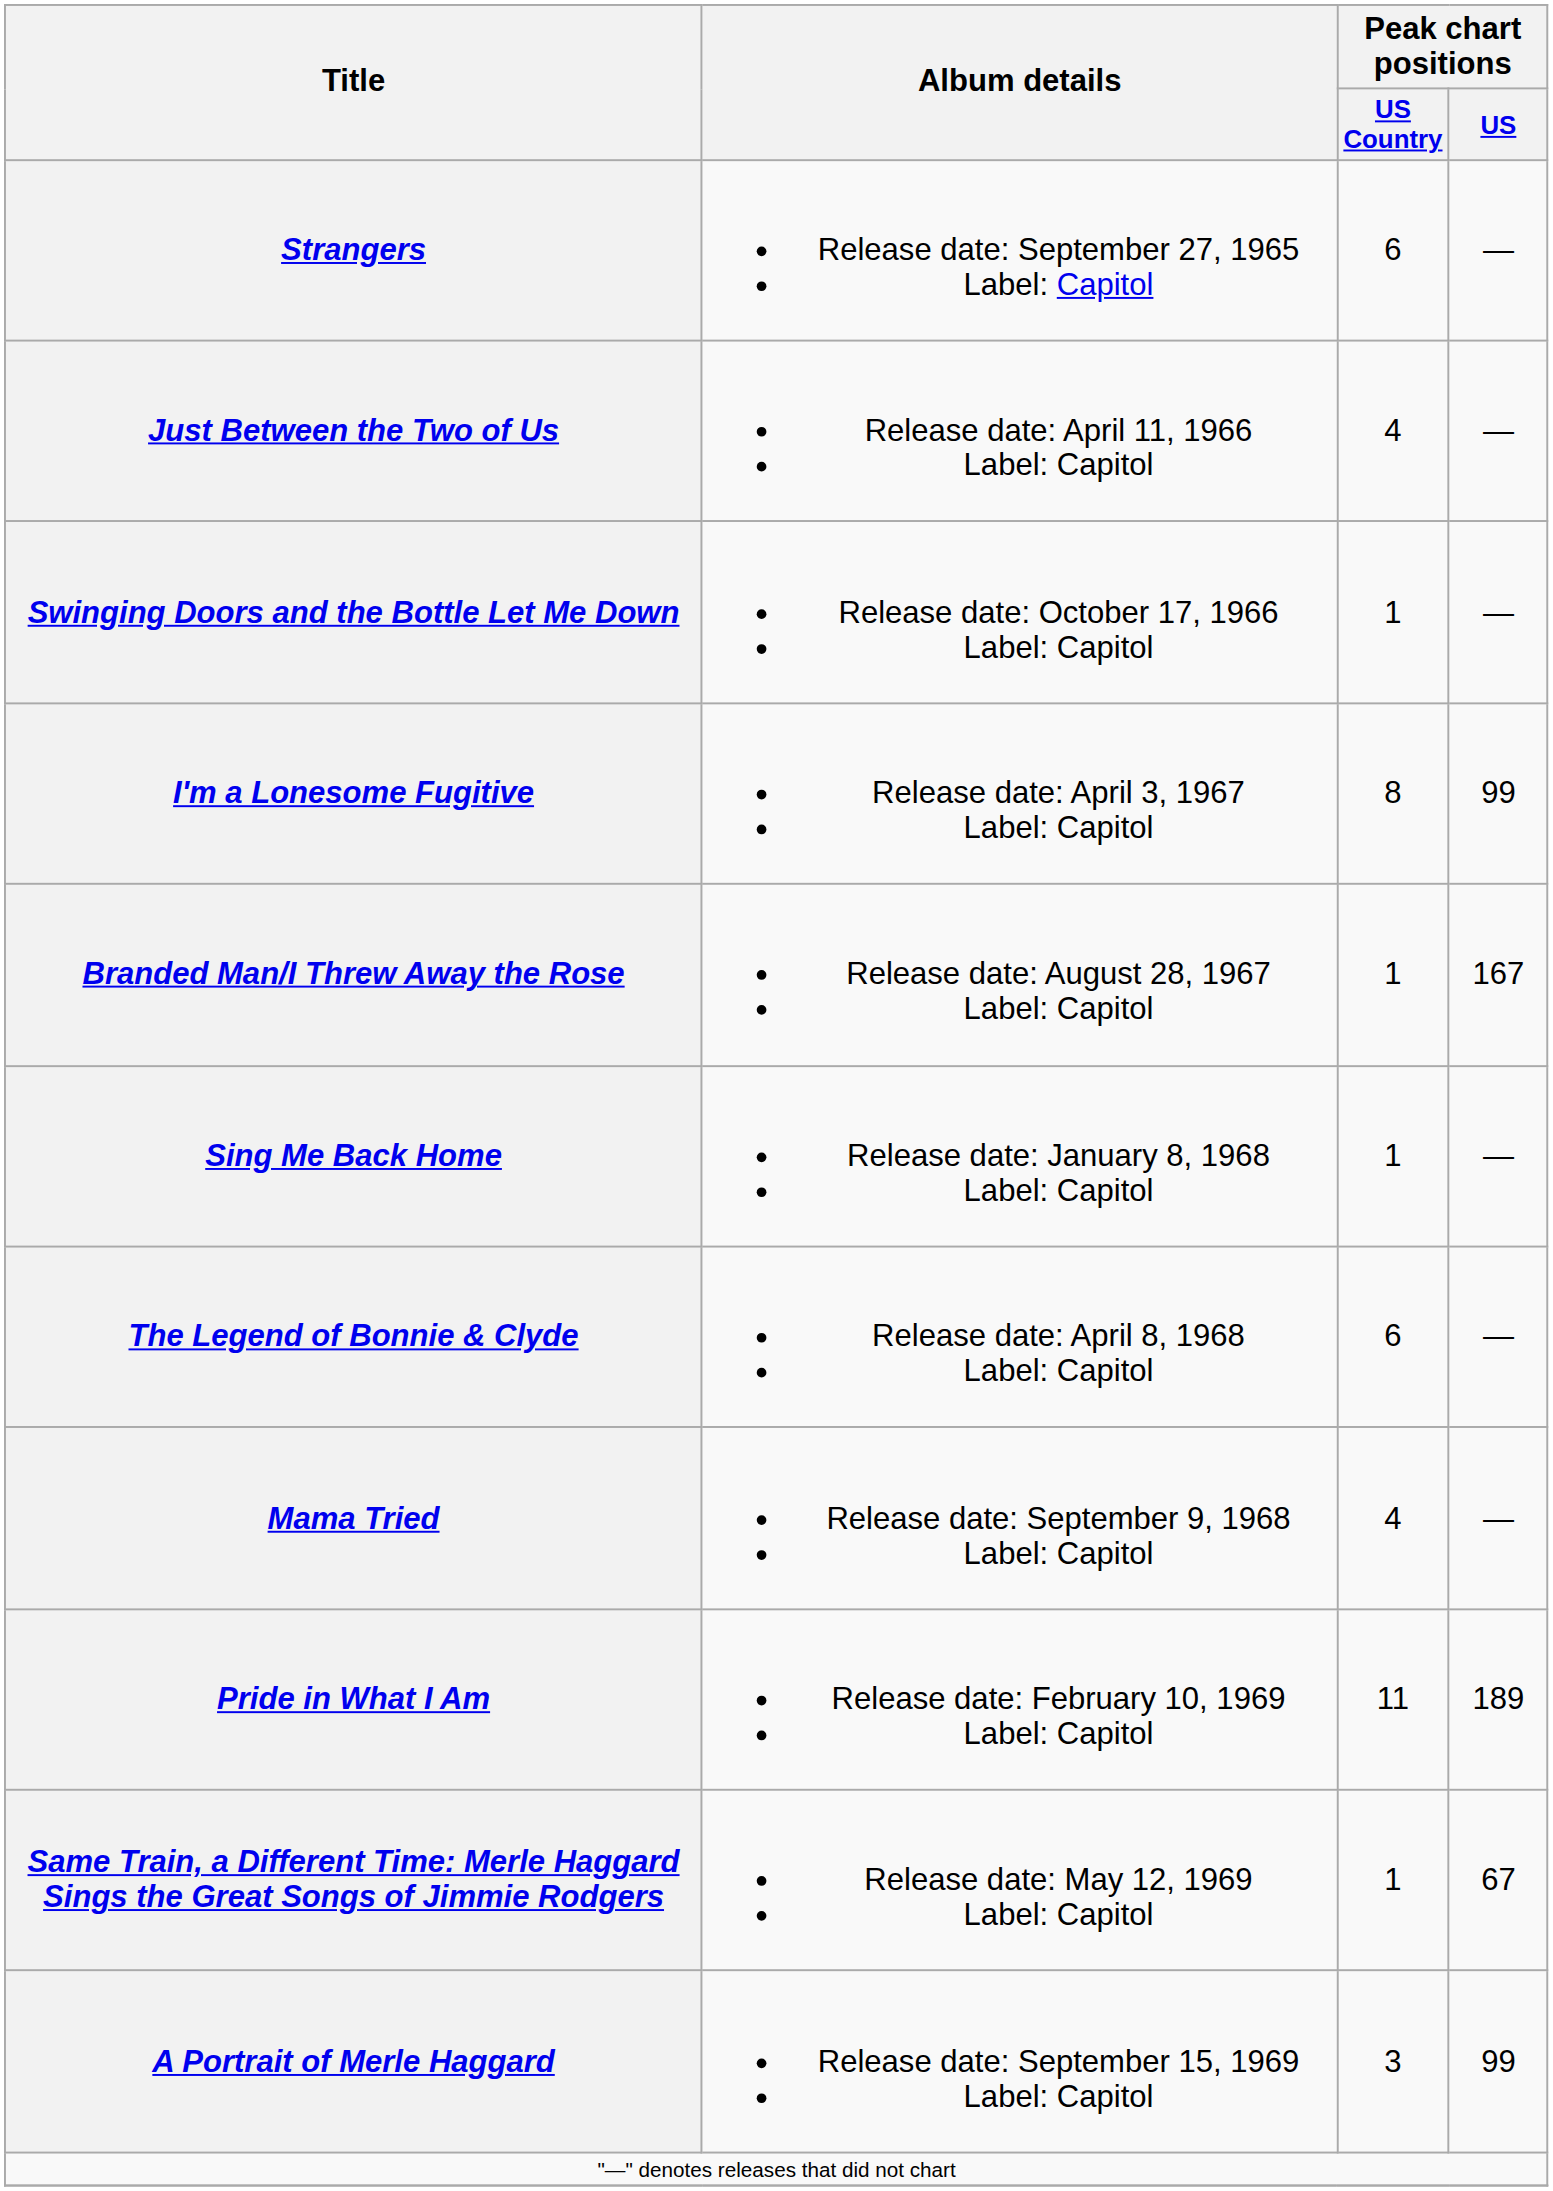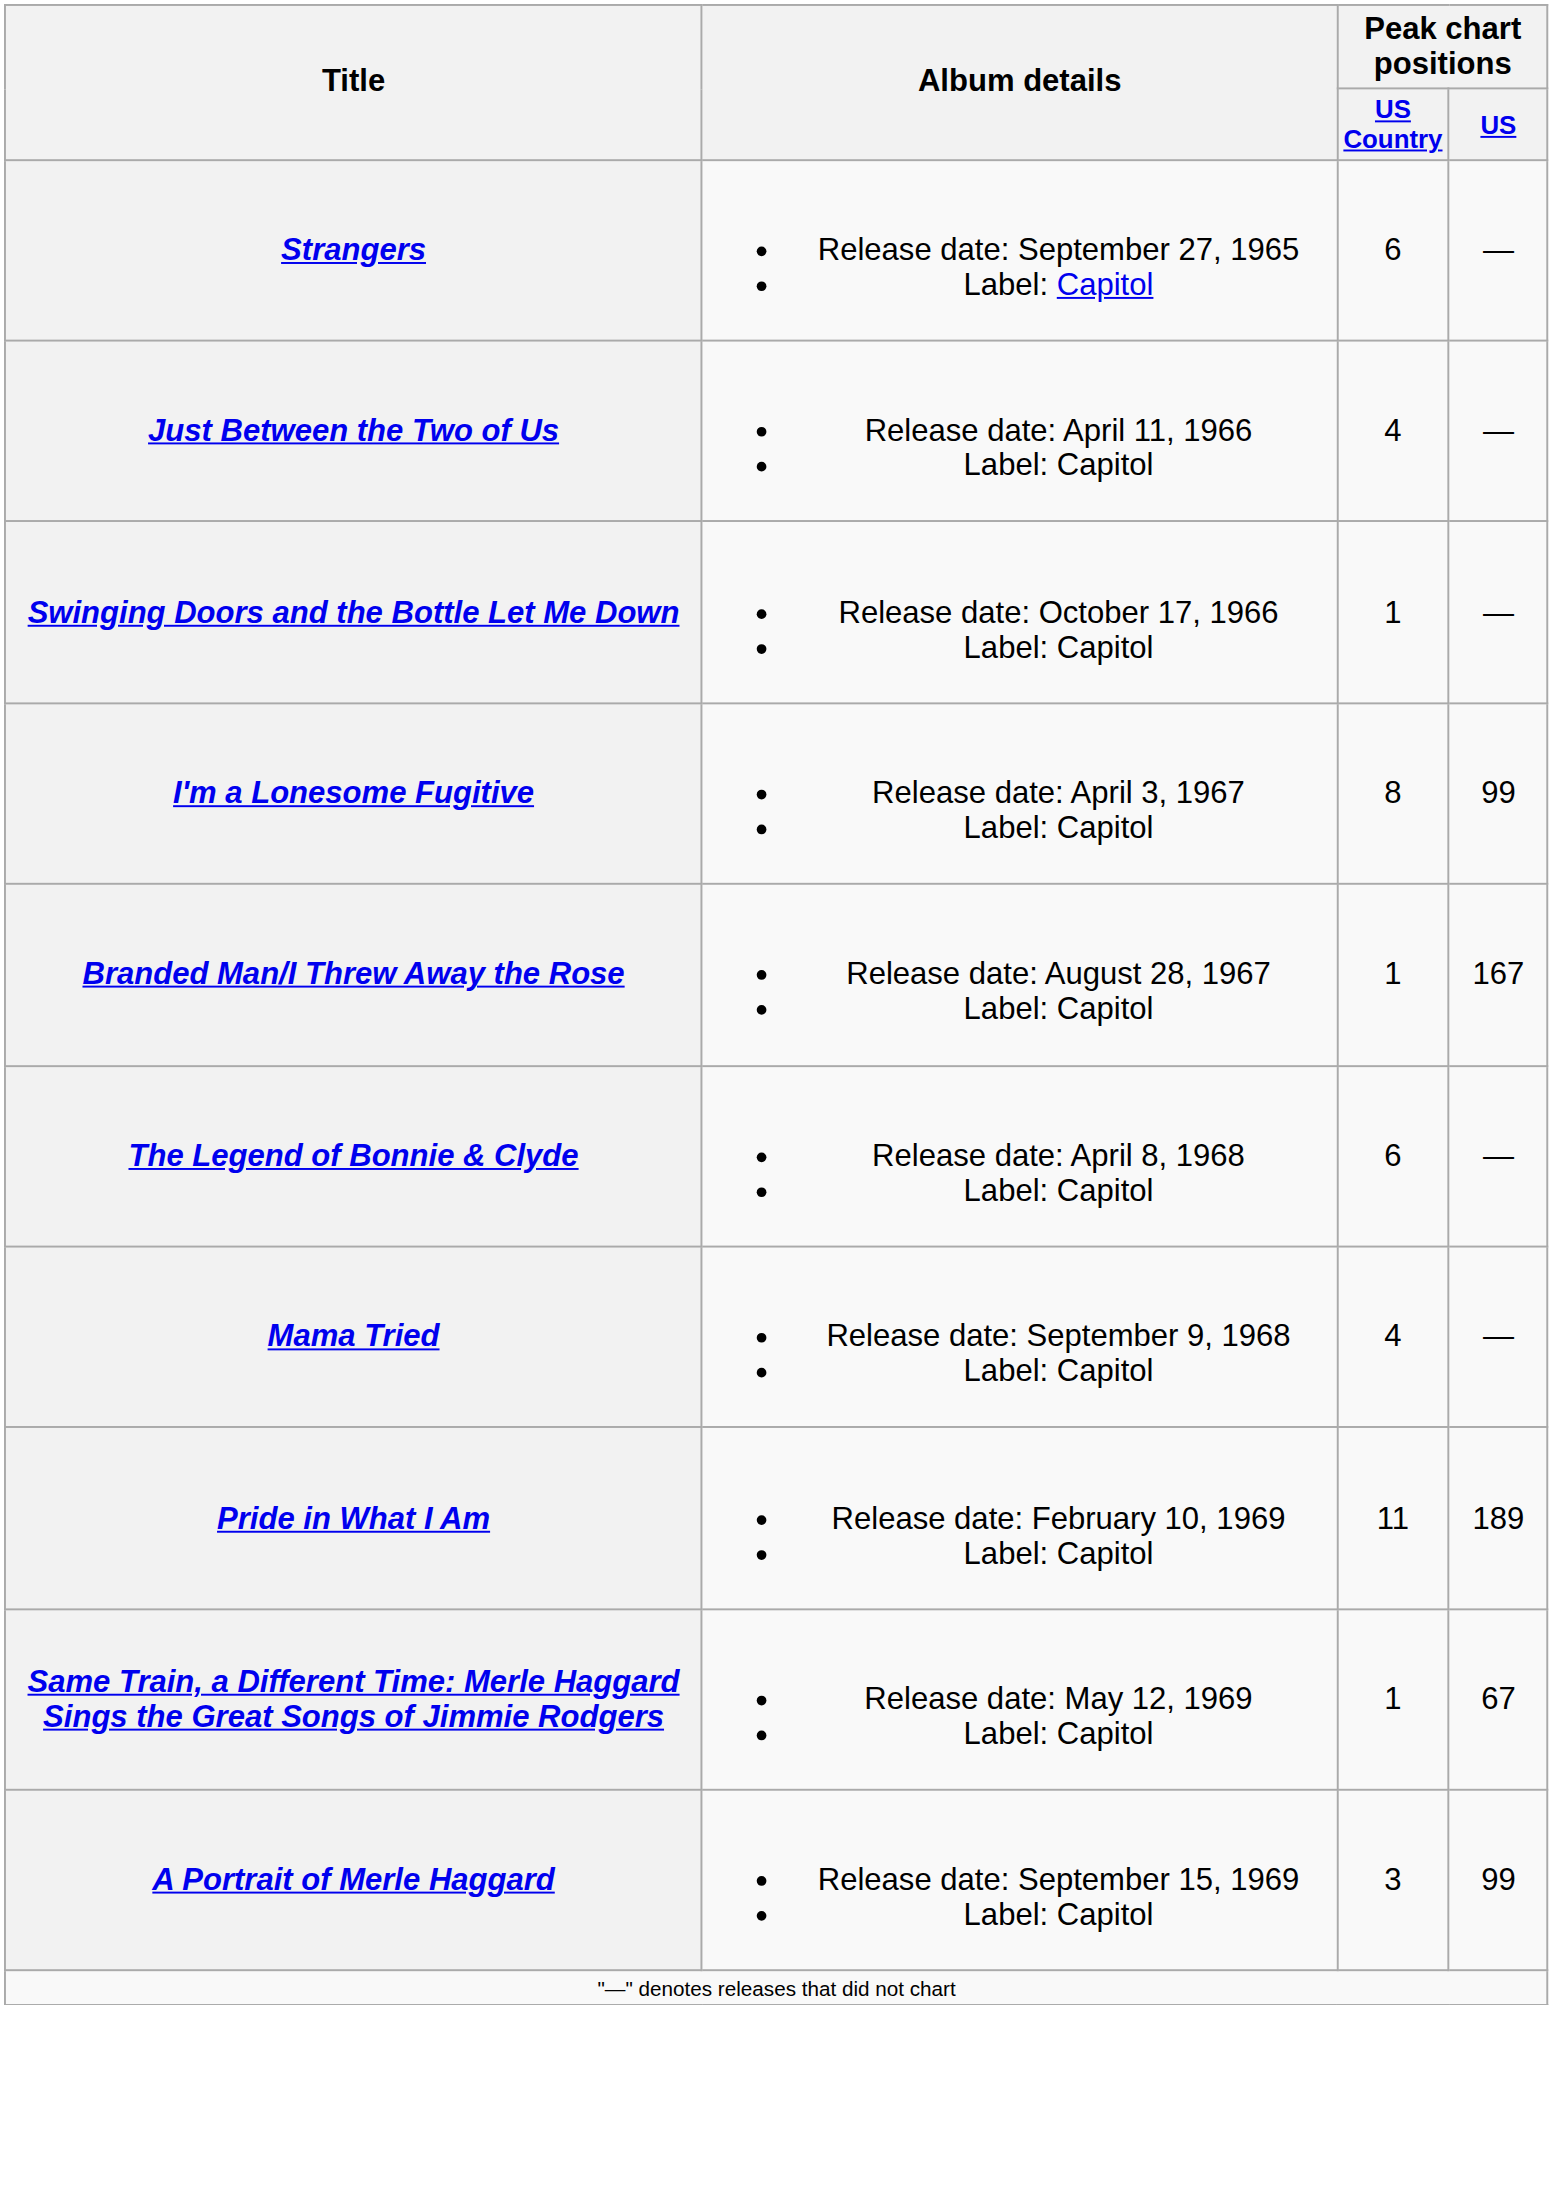- row: Sing Me Back Home | Release date: January 8, 1968 Label: Capitol | 1 | —
